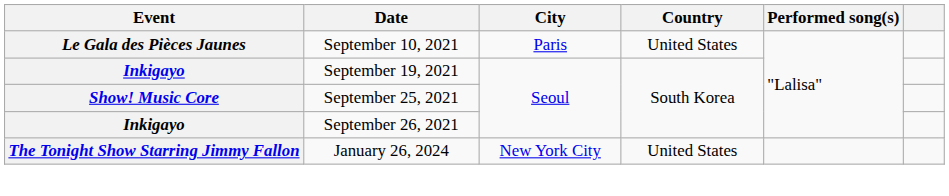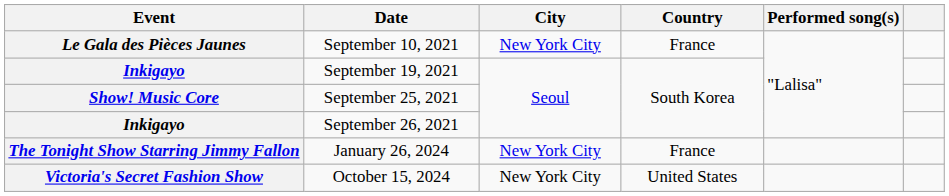September 10, 2021 | City: Paris -> New York City
September 10, 2021 | Country: United States -> France
January 26, 2024 | Country: United States -> France
+ row: Victoria's Secret Fashion Show | October 15, 2024 | New York City | United States
